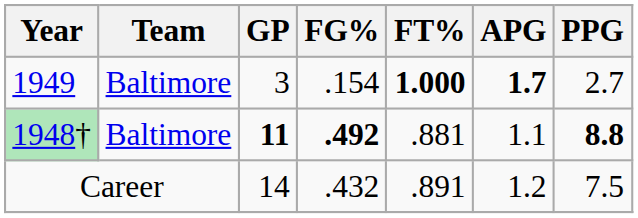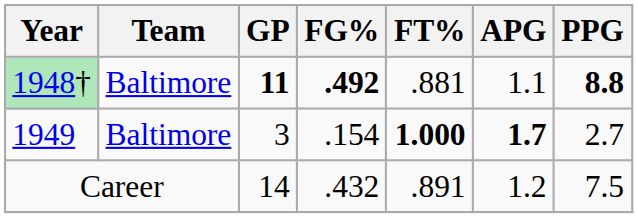rows swapped: 1948† <-> 1949
